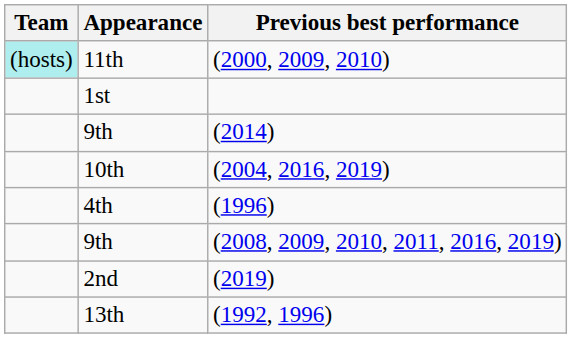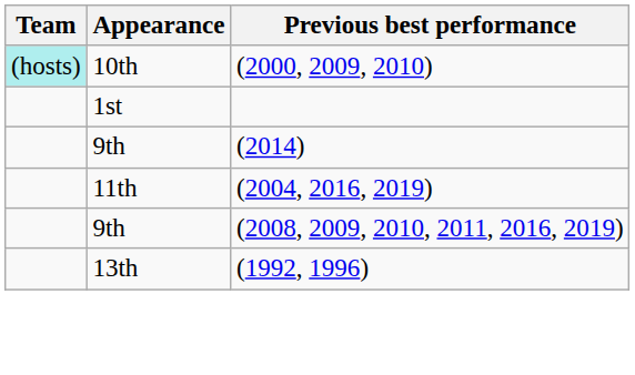(2000, 2009, 2010) | Appearance: 11th -> 10th
(2004, 2016, 2019) | Appearance: 10th -> 11th
- row: 4th | (1996)
- row: 2nd | (2019)
